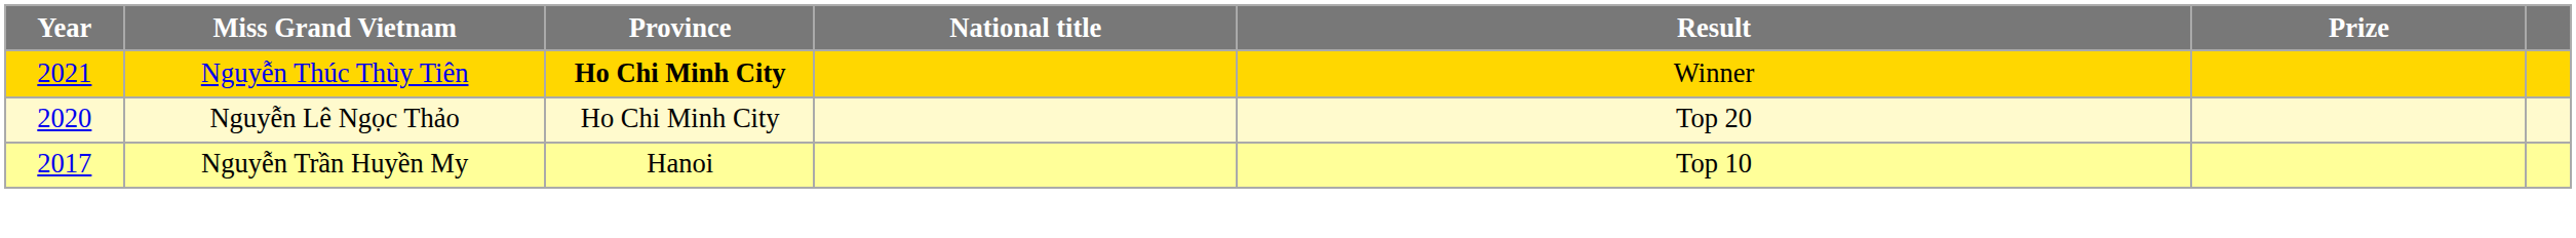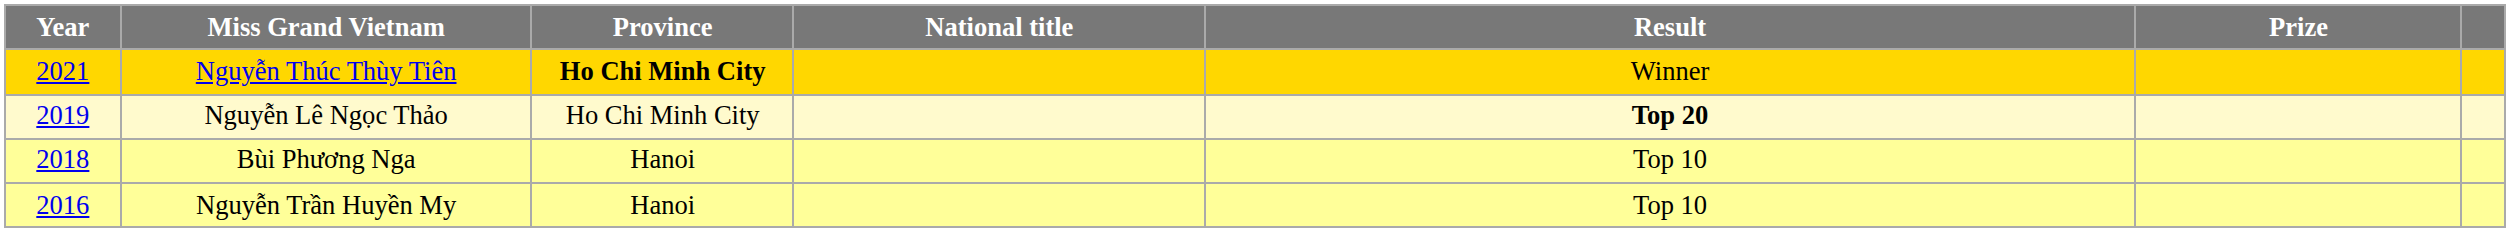Nguyễn Lê Ngọc Thảo | Year: 2020 -> 2019
Nguyễn Lê Ngọc Thảo | Result: normal -> bold
+ row: 2018 | Bùi Phương Nga | Hanoi | Top 10
Nguyễn Trần Huyền My | Year: 2017 -> 2016
